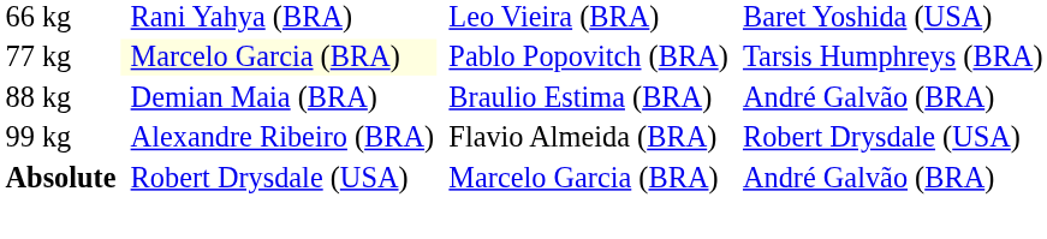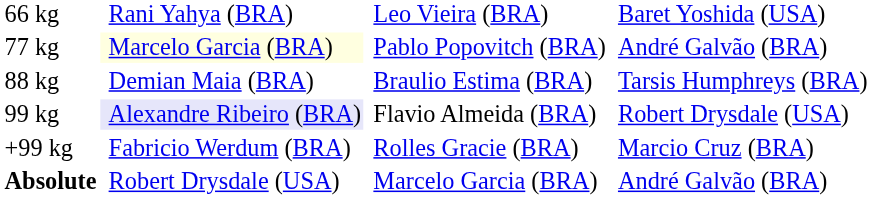77 kg | column 4: Tarsis Humphreys (BRA) -> André Galvão (BRA)
88 kg | column 4: André Galvão (BRA) -> Tarsis Humphreys (BRA)
99 kg | column 2: no background -> lavender background
+ row: +99 kg | Fabricio Werdum (BRA) | Rolles Gracie (BRA) | Marcio Cruz (BRA)
